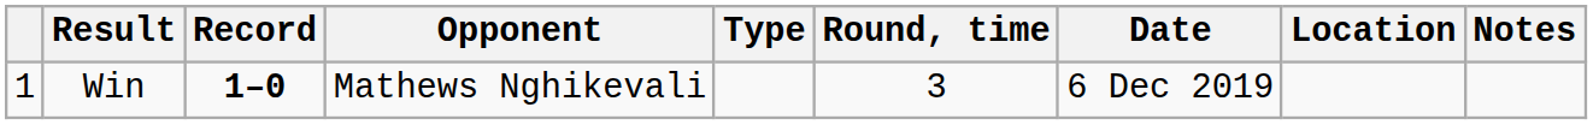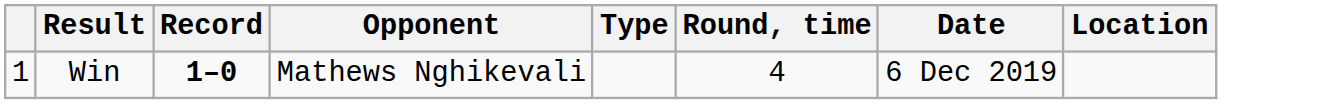- column: Notes
Win | Round, time: 3 -> 4
